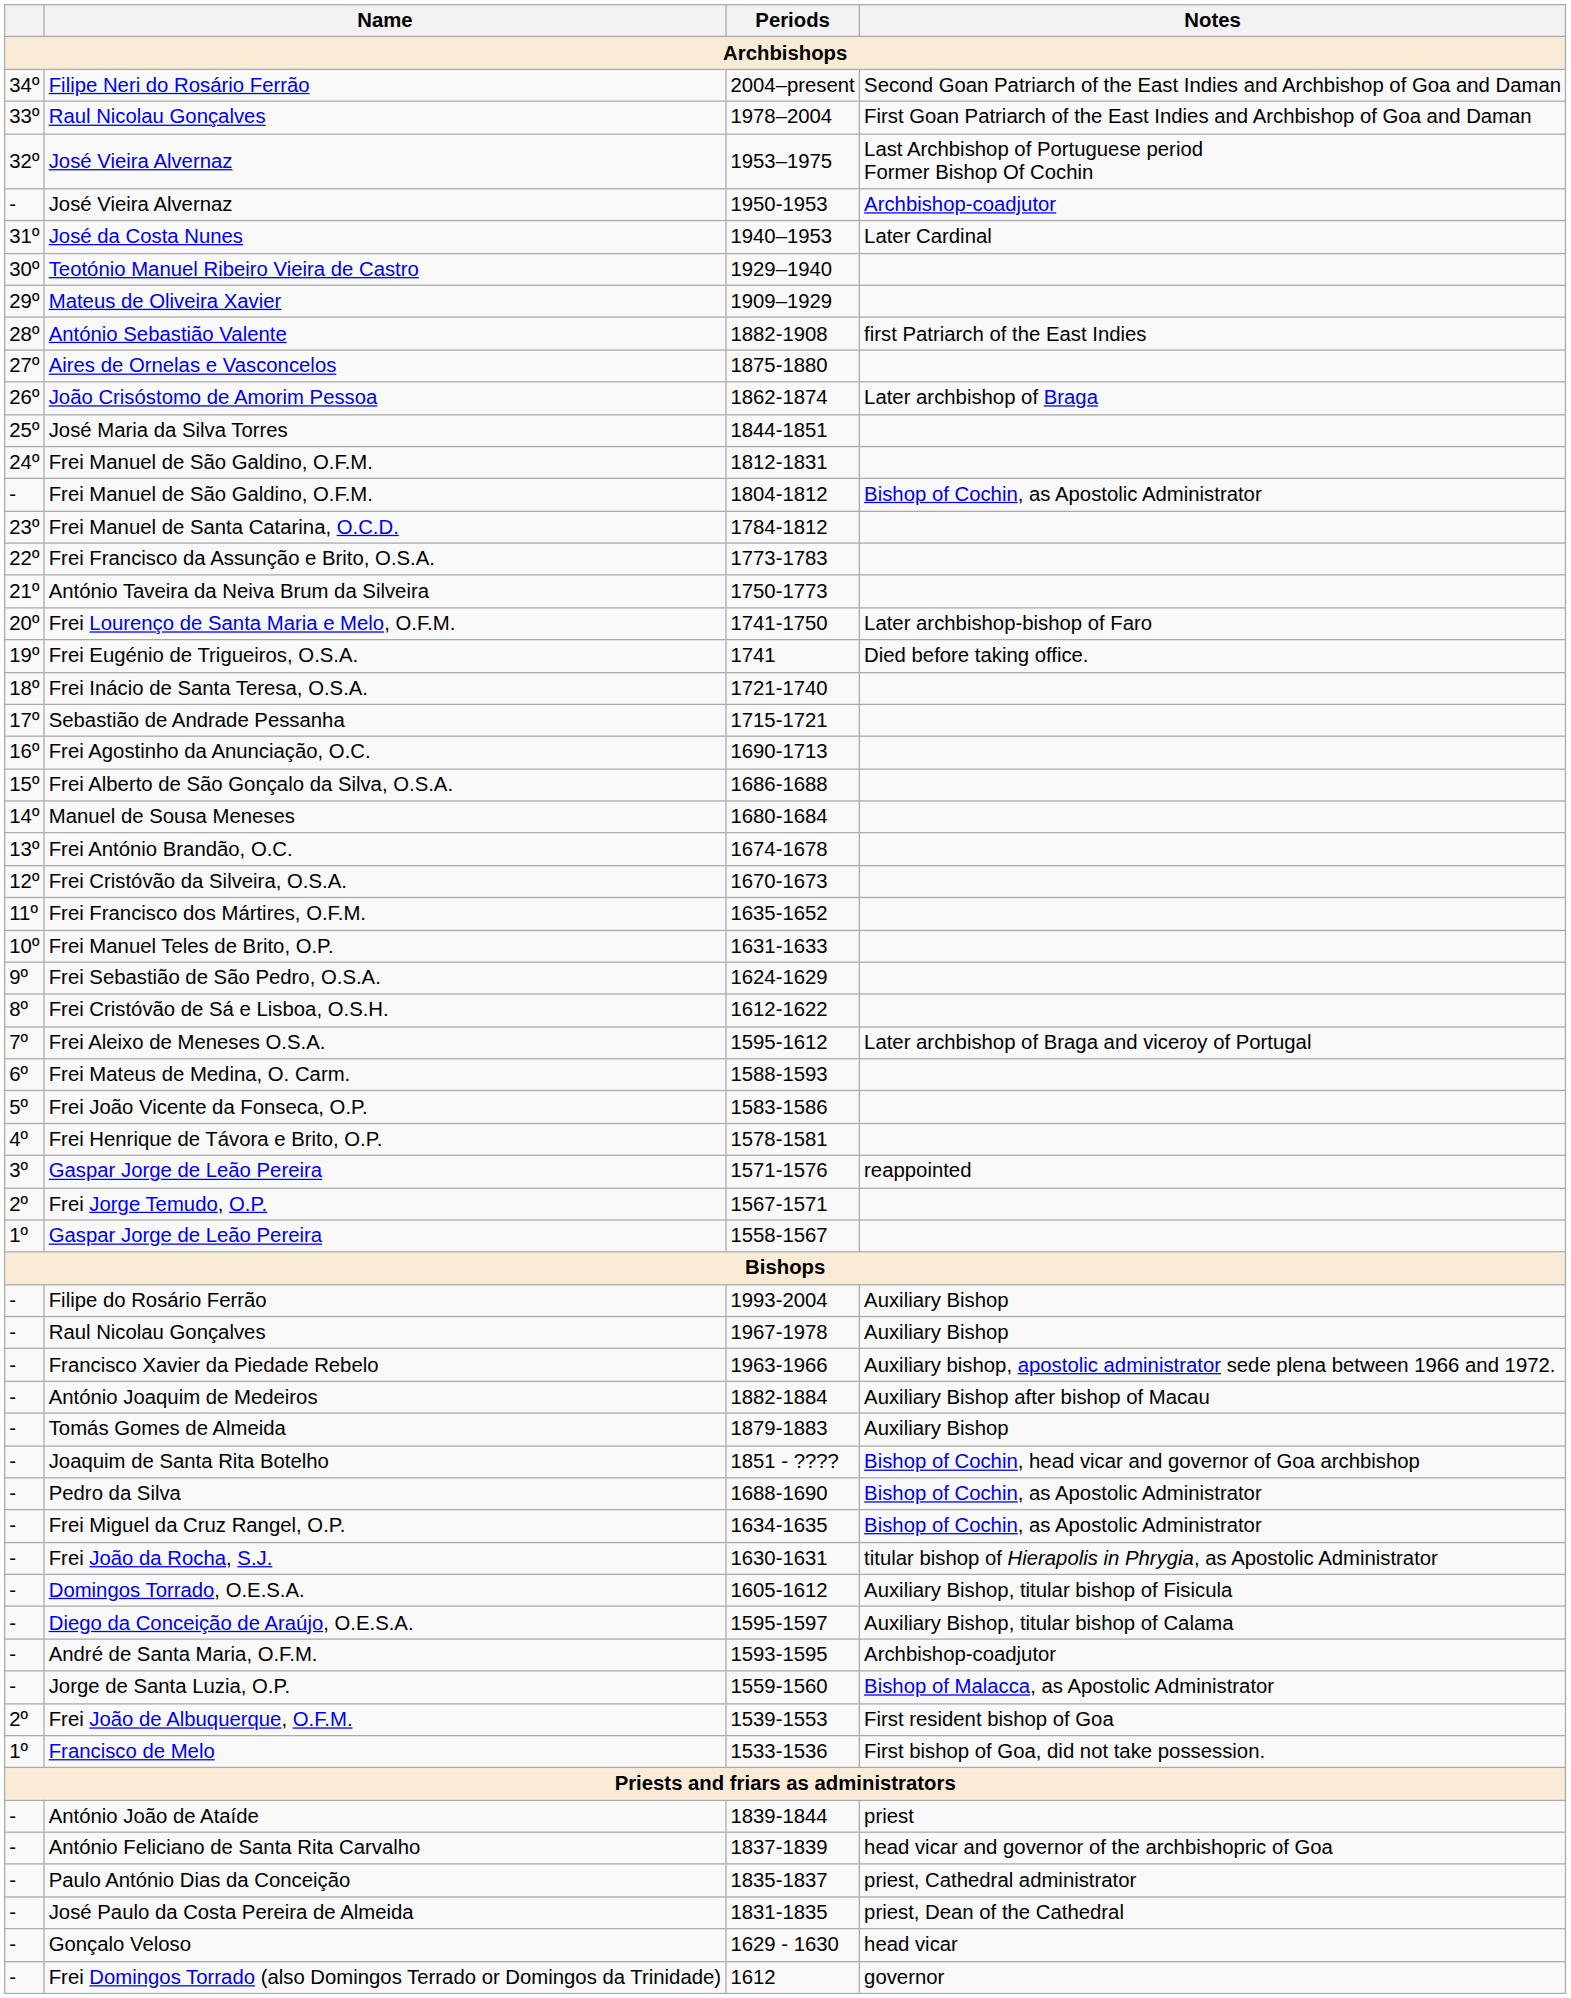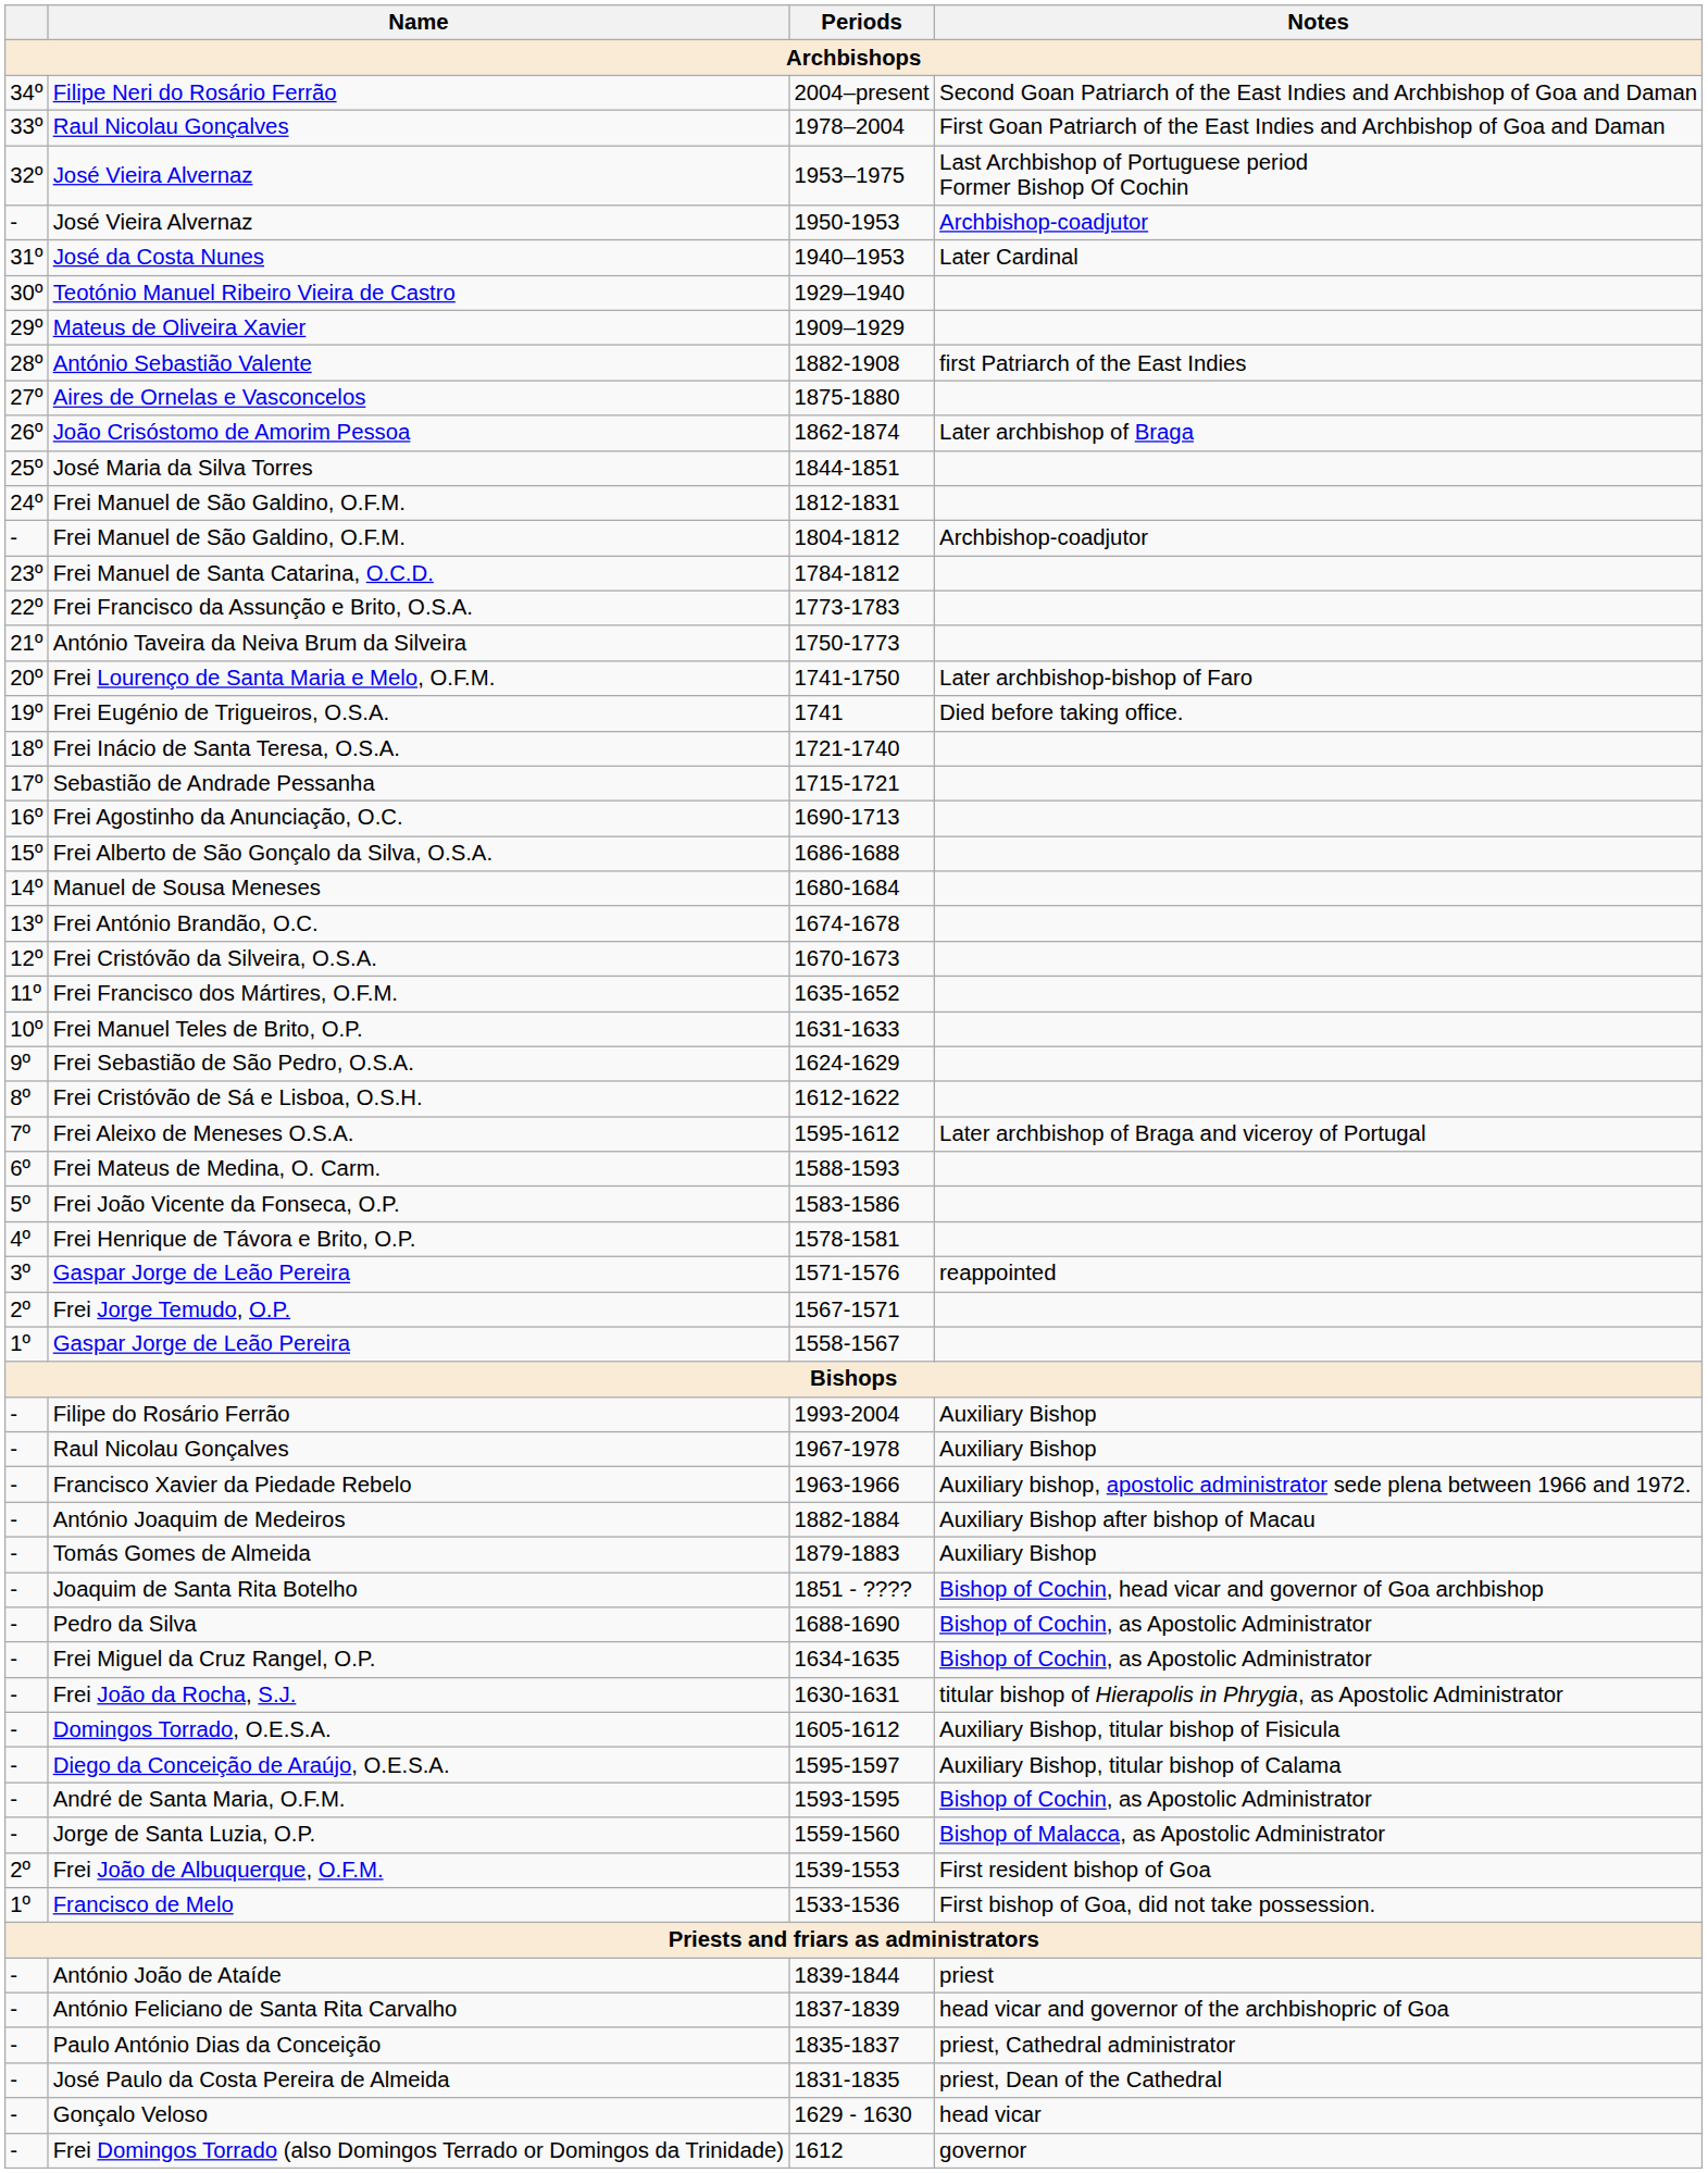Frei Manuel de São Galdino, O.F.M. / 1804-1812 | Notes: Bishop of Cochin, as Apostolic Administrator -> Archbishop-coadjutor
André de Santa Maria, O.F.M. | Notes: Archbishop-coadjutor -> Bishop of Cochin, as Apostolic Administrator
